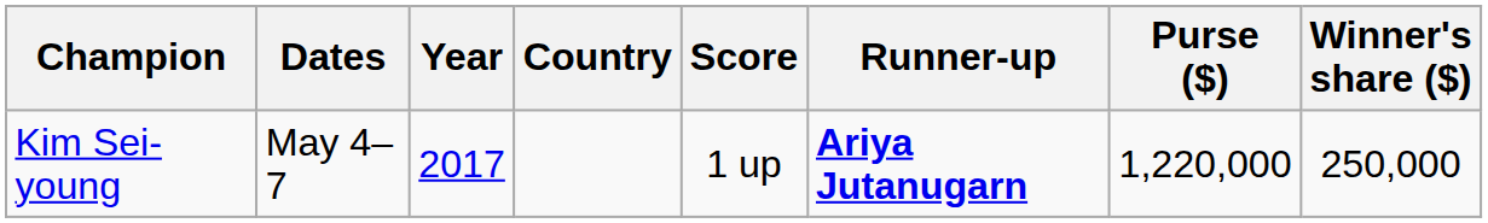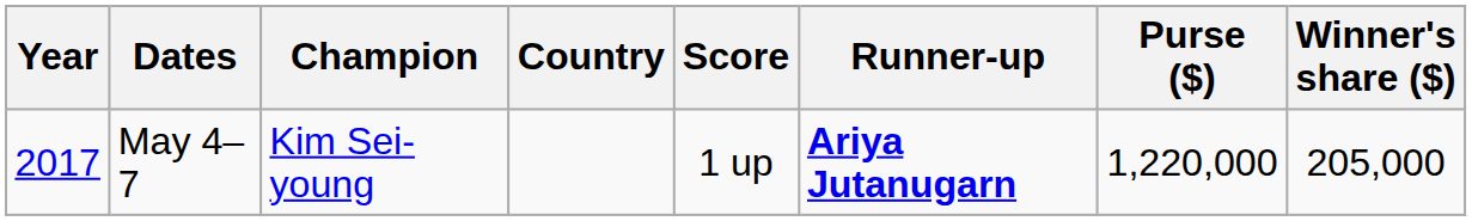columns swapped: Year <-> Champion
May 4–7 | Winner's share ($): 250,000 -> 205,000
